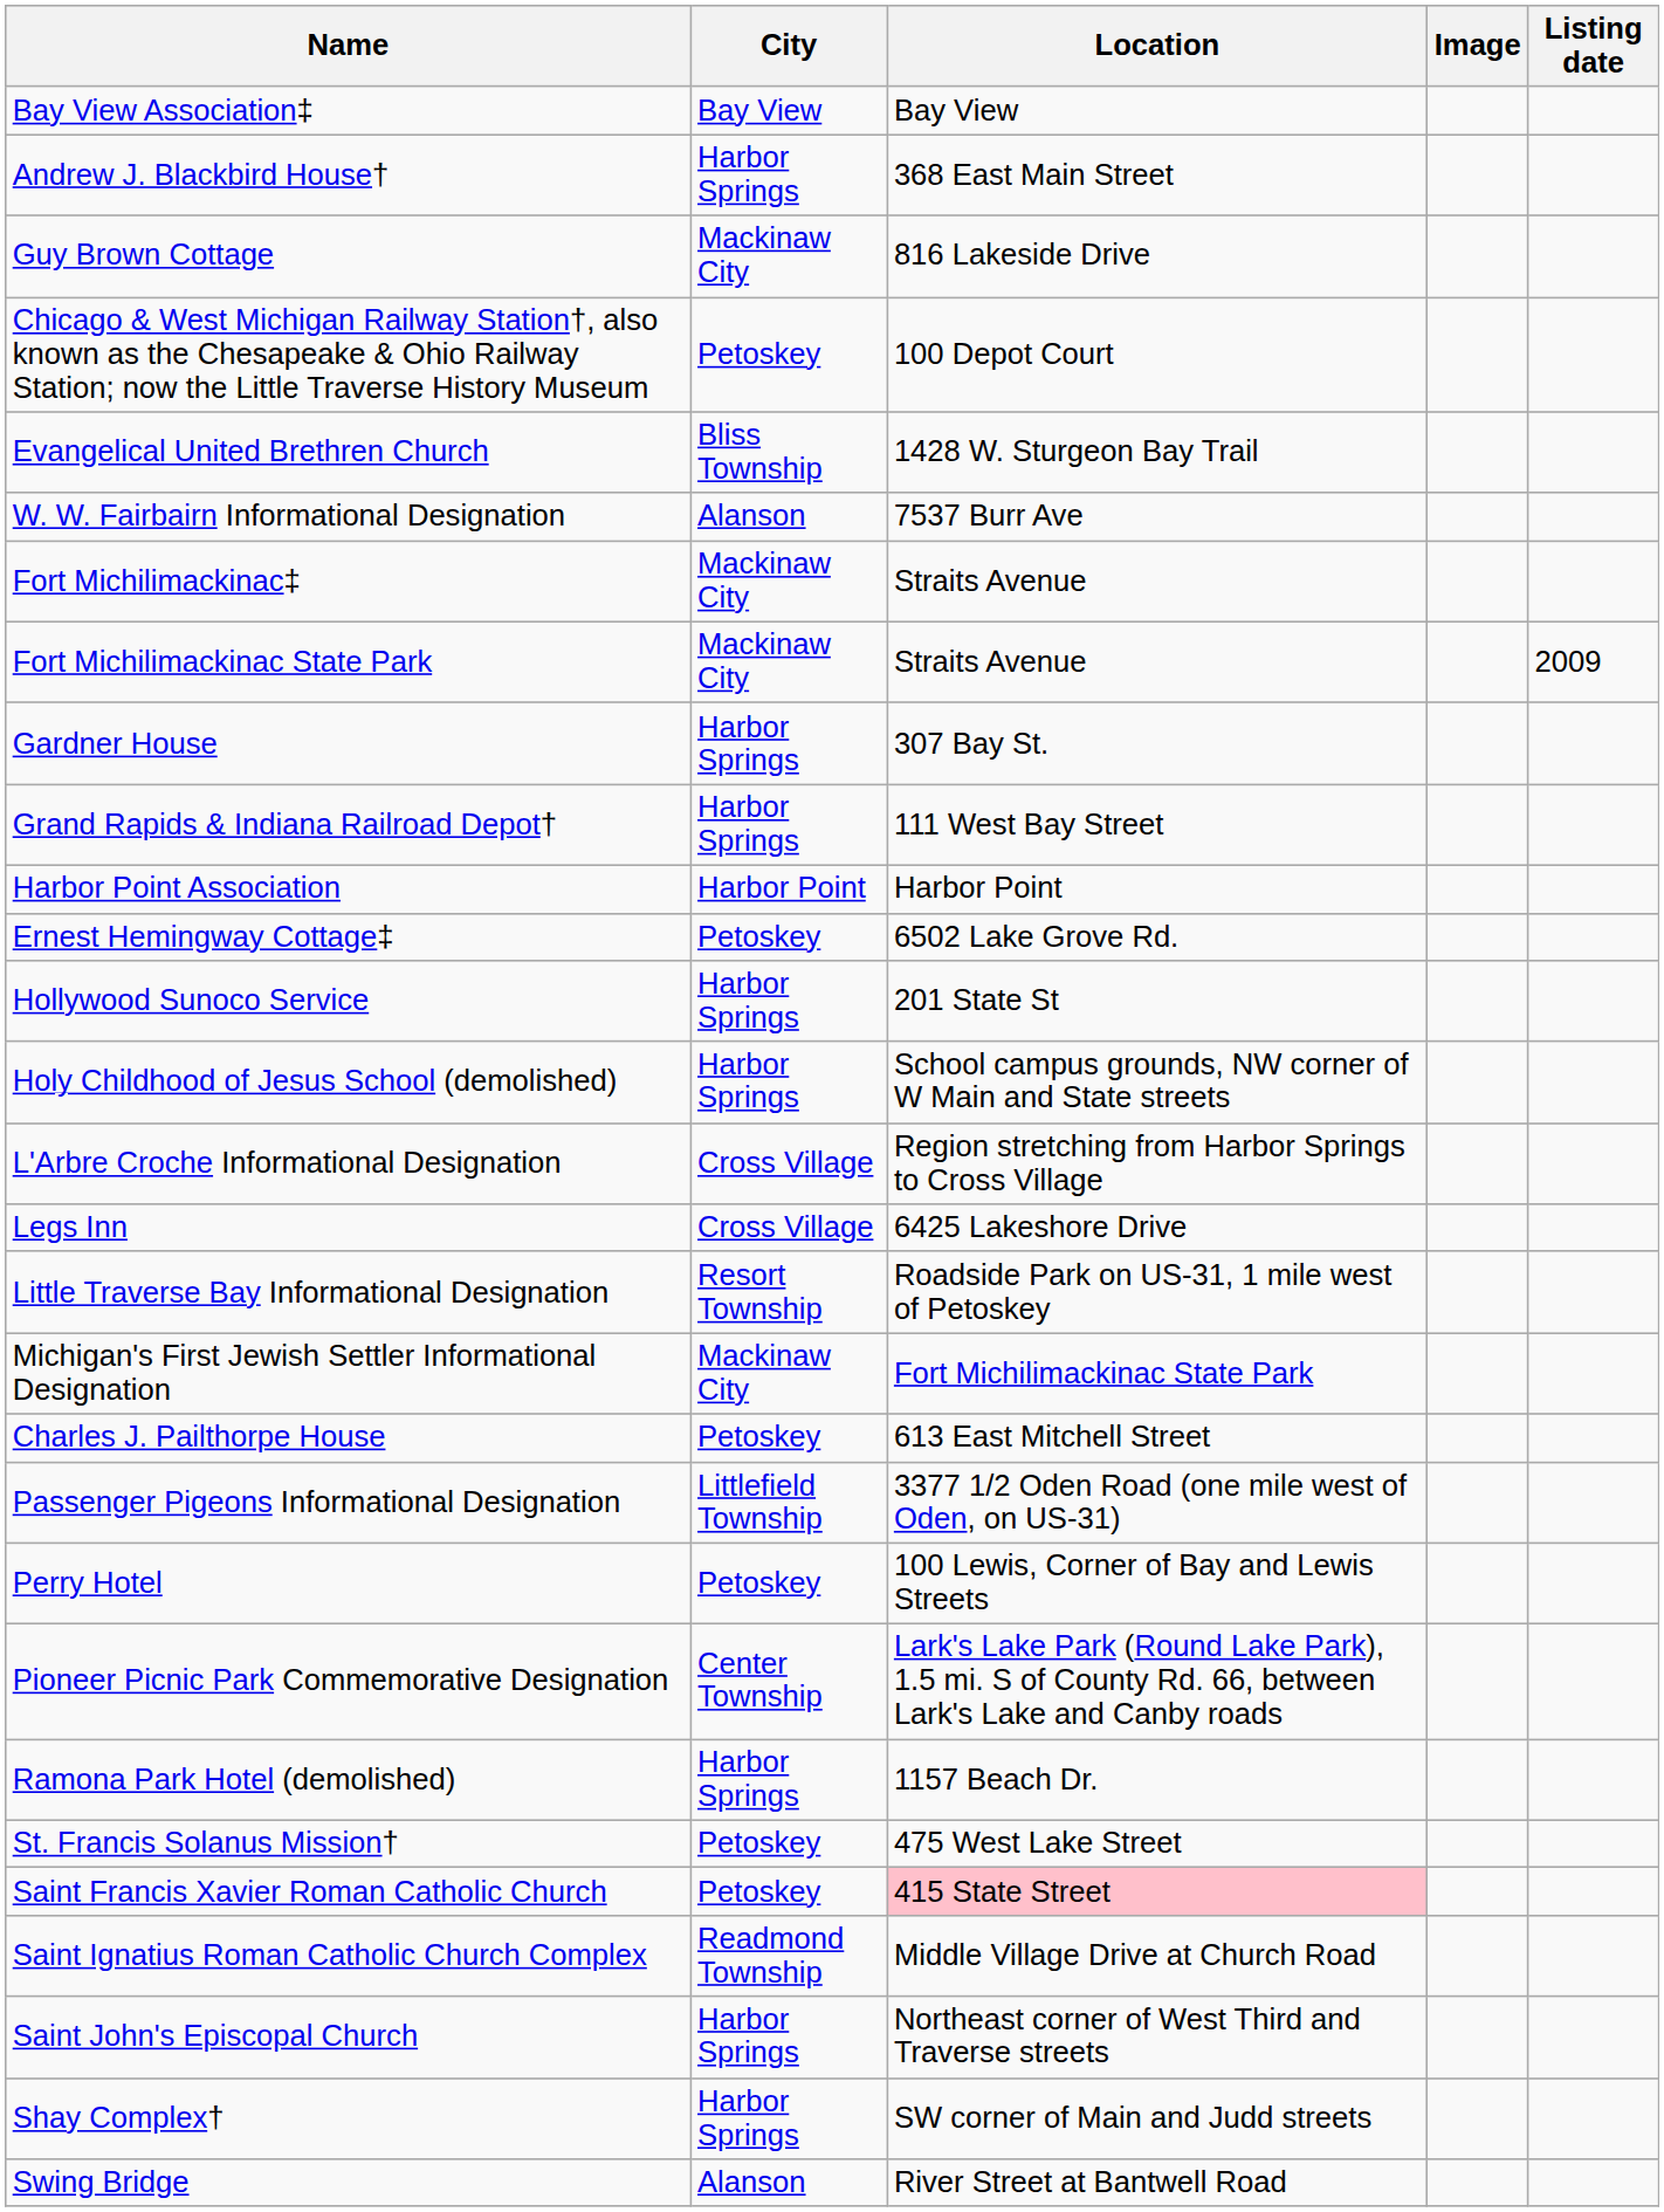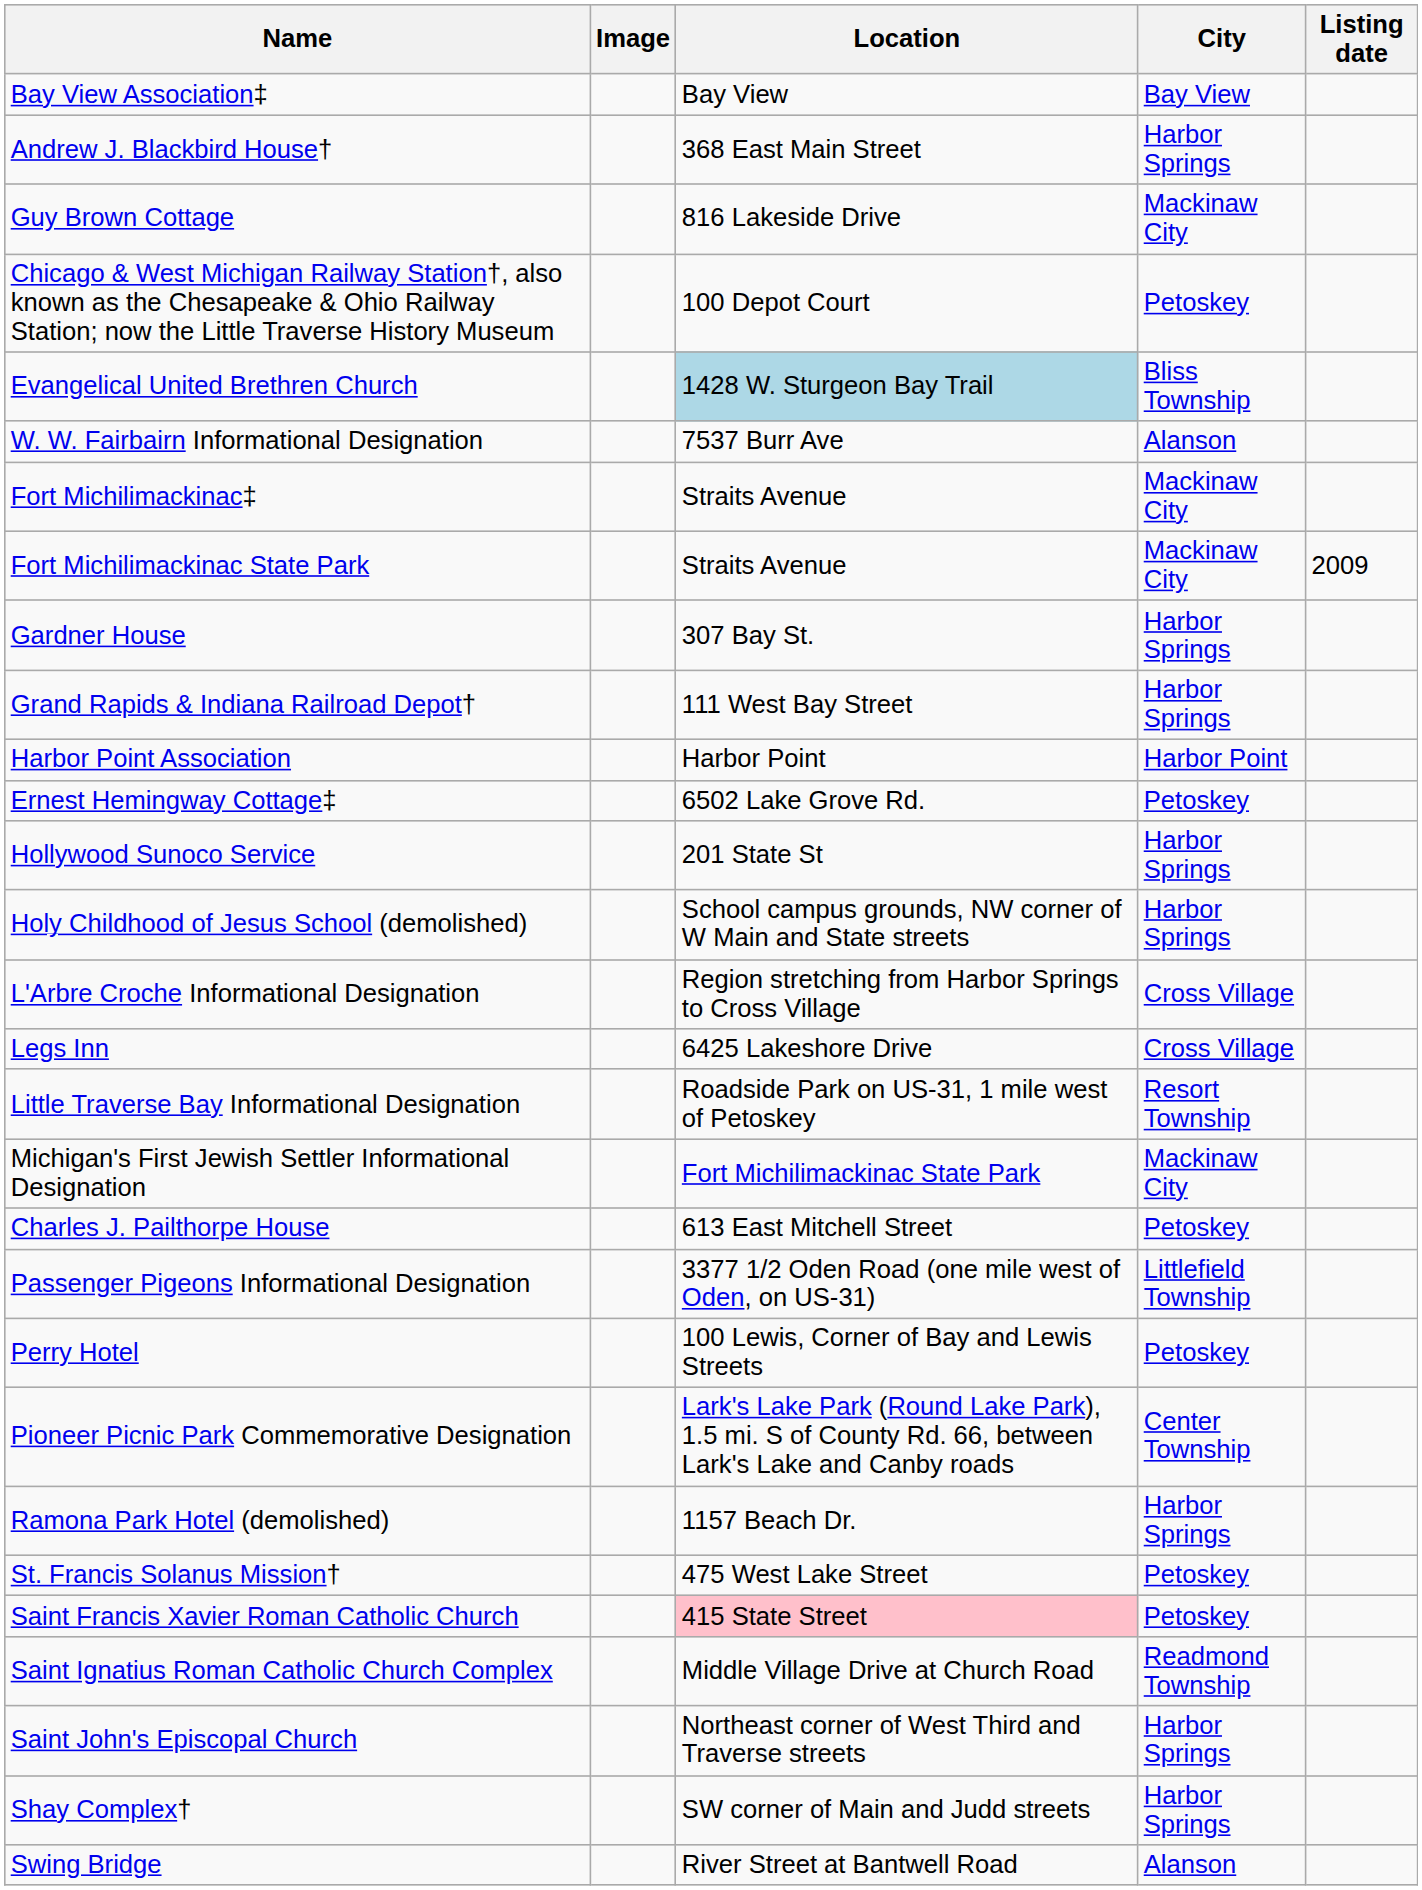columns swapped: Image <-> City
Evangelical United Brethren Church | Location: no background -> lightblue background
